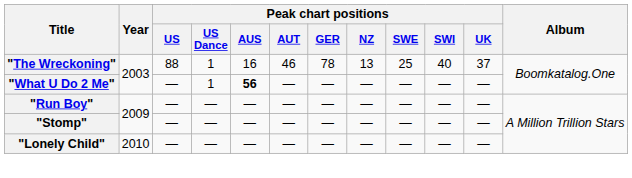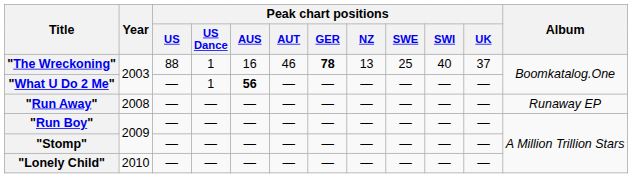"The Wreckoning" | Peak chart positions / GER: normal -> bold
+ row: "Run Away" | 2008 | — | — | — | — | — | — | — | — | — | Runaway EP
